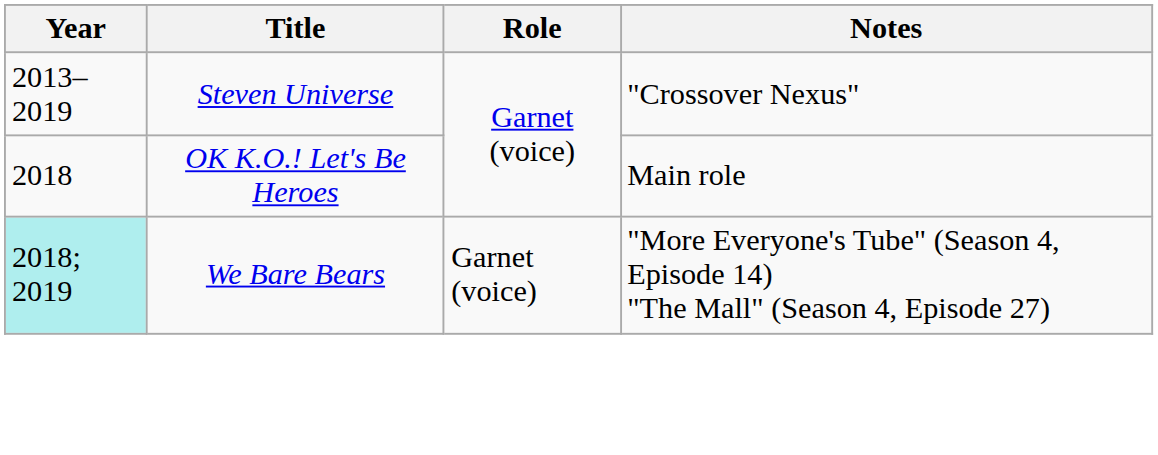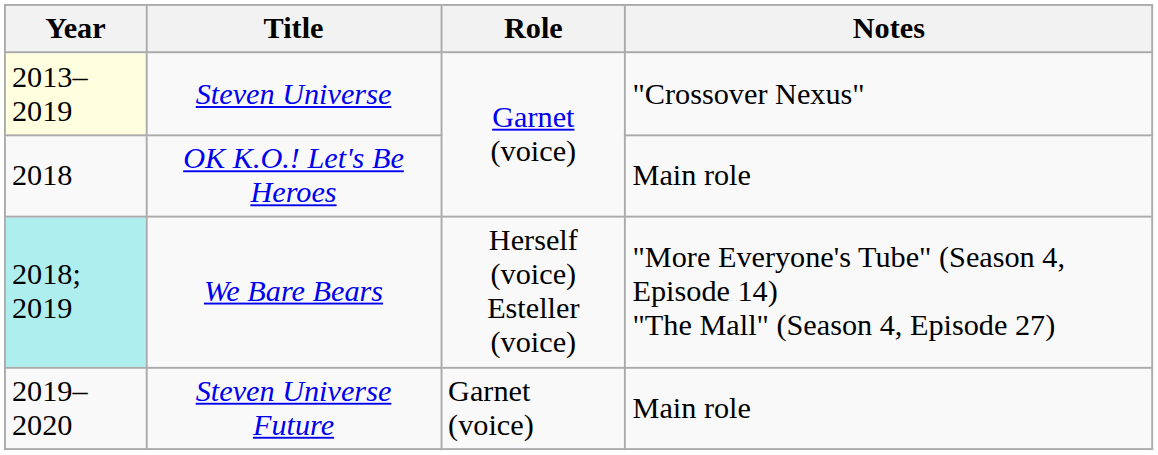Steven Universe | Year: no background -> lightyellow background
We Bare Bears | Role: Garnet (voice) -> Herself (voice) Esteller (voice)
+ row: 2019–2020 | Steven Universe Future | Garnet (voice) | Main role
